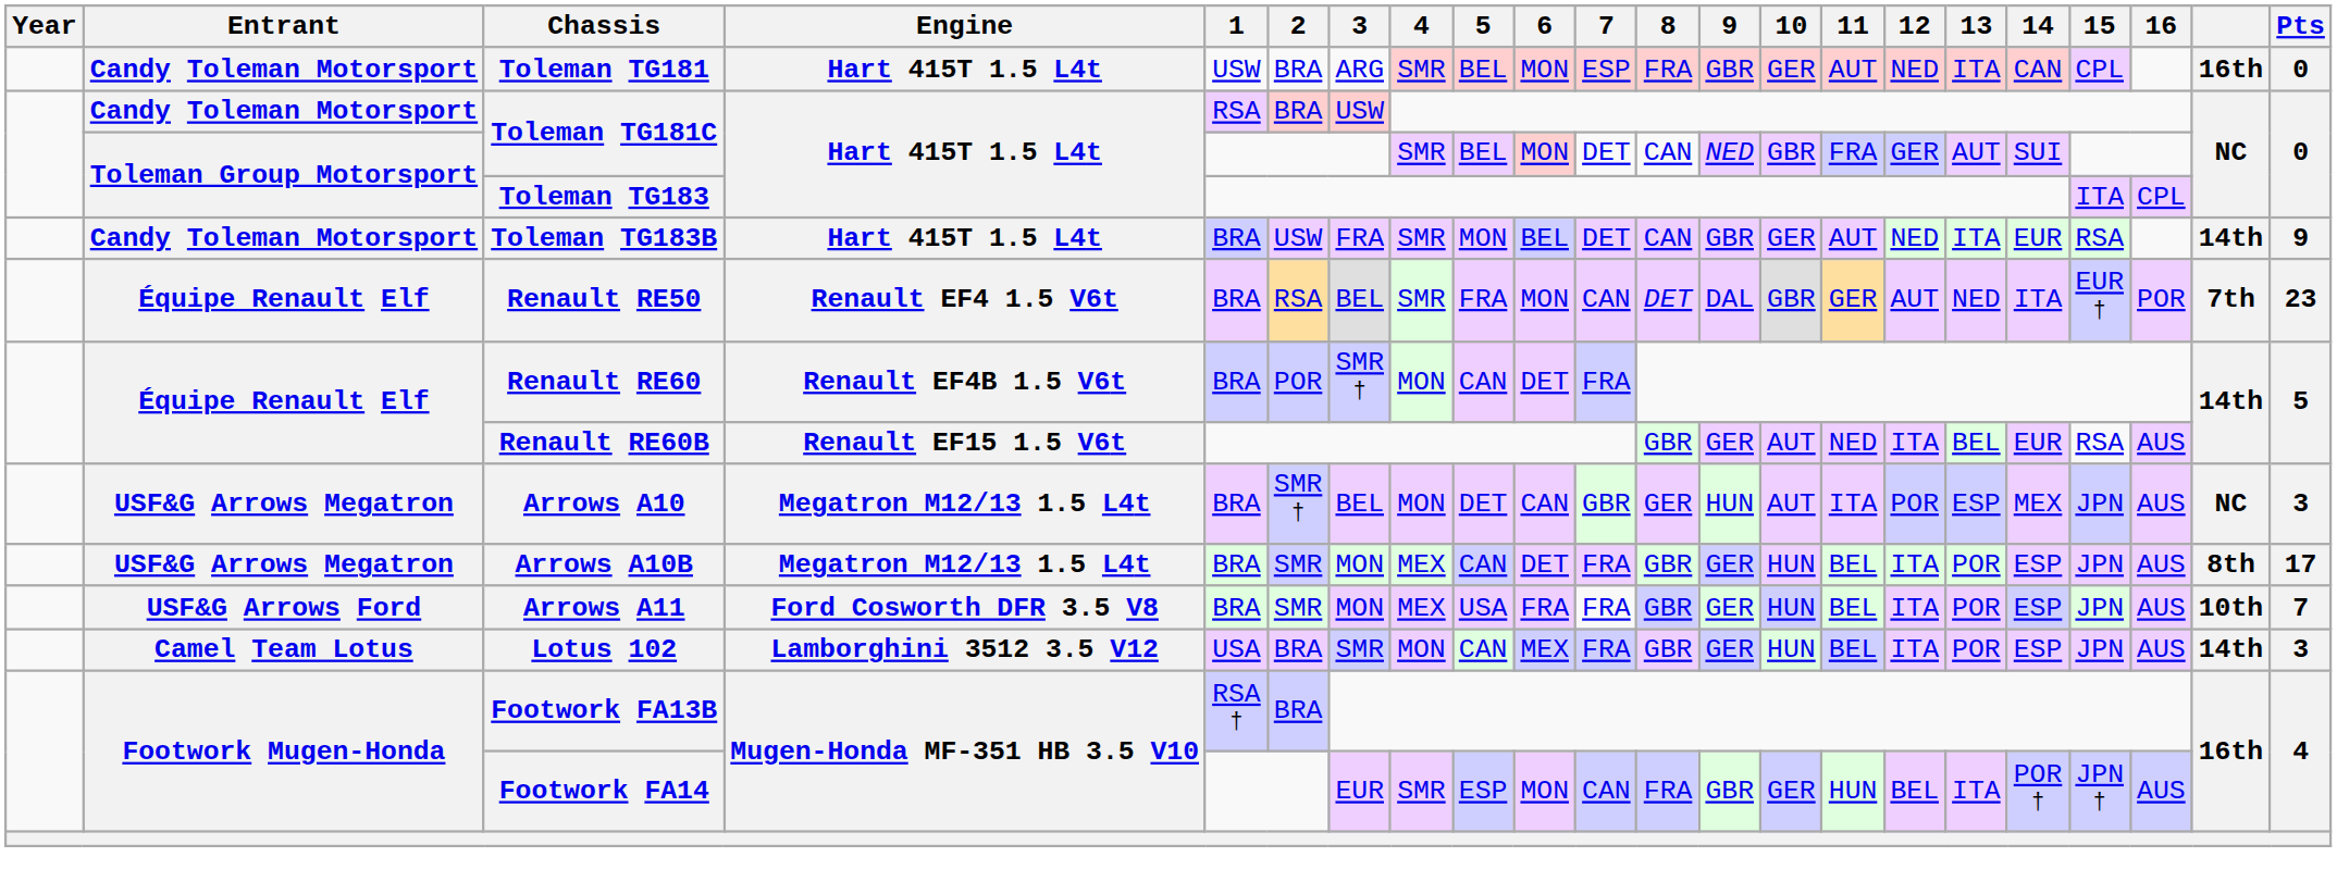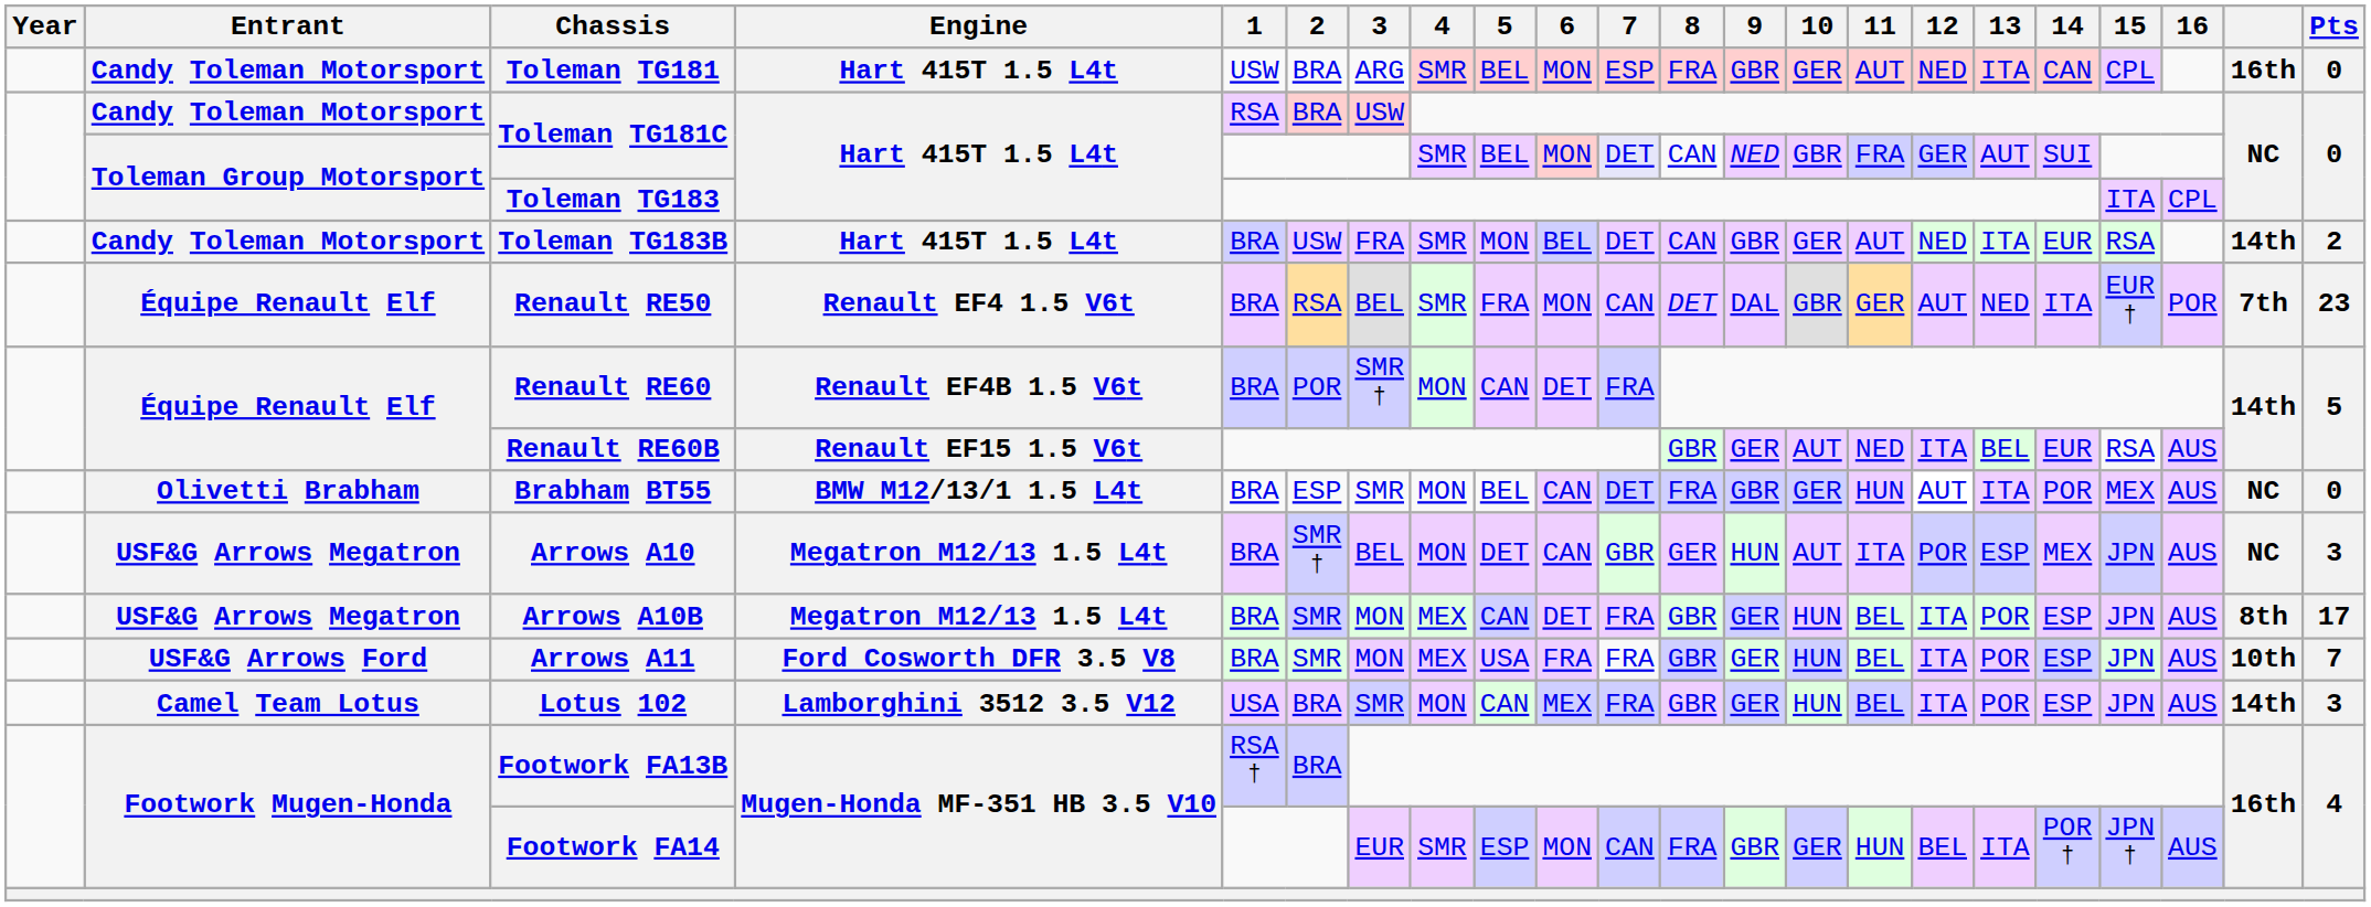Toleman Group Motorsport / Toleman TG181C | 7: no background -> lavender background
Toleman TG183B | Pts: 9 -> 2
+ row: Olivetti Brabham | Brabham BT55 | BMW M12/13/1 1.5 L4t | BRA | ESP | SMR | MON | BEL | CAN | DET | FRA | GBR | GER | HUN | AUT | ITA | POR | MEX | AUS | NC | 0
